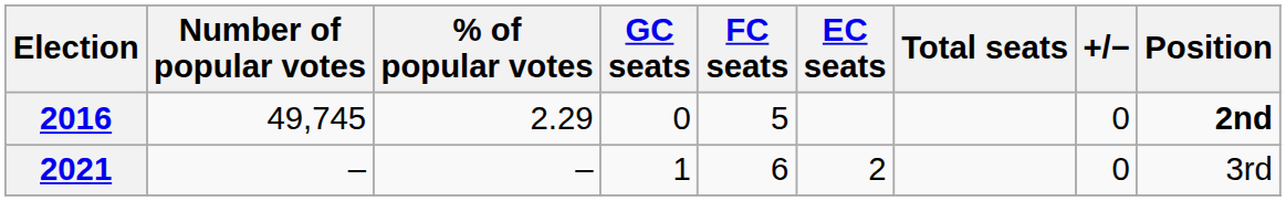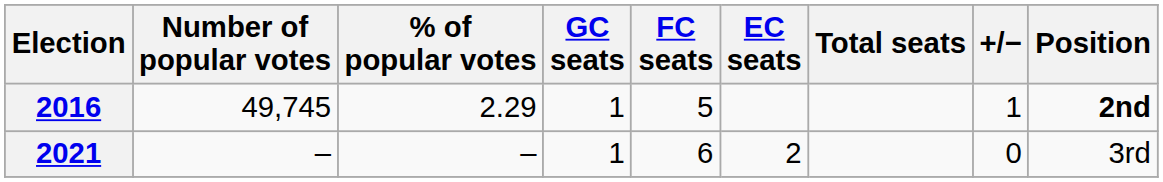2016 | GC seats: 0 -> 1
2016 | +/−: 0 -> 1
